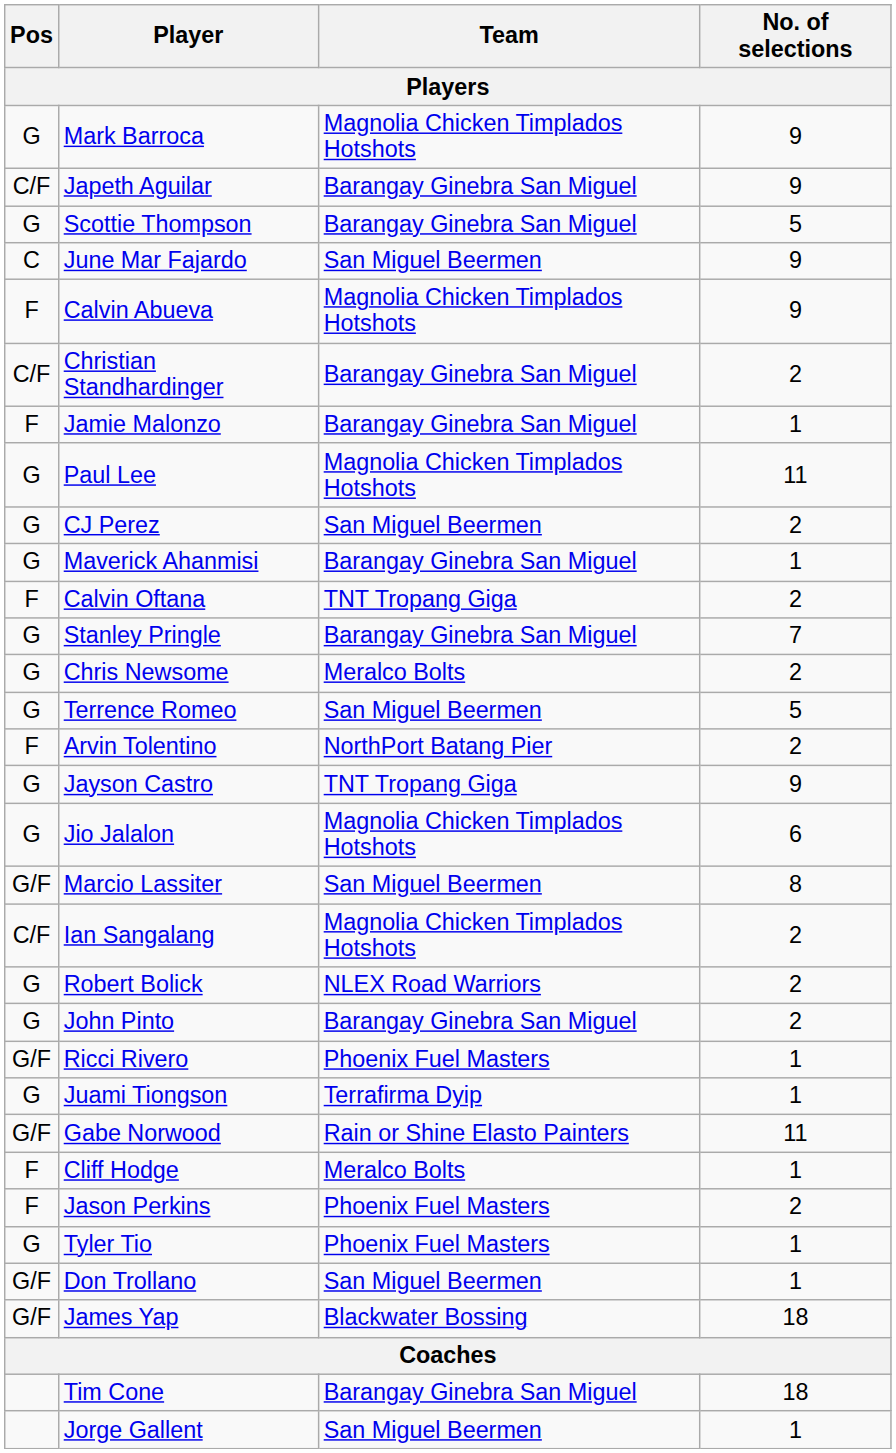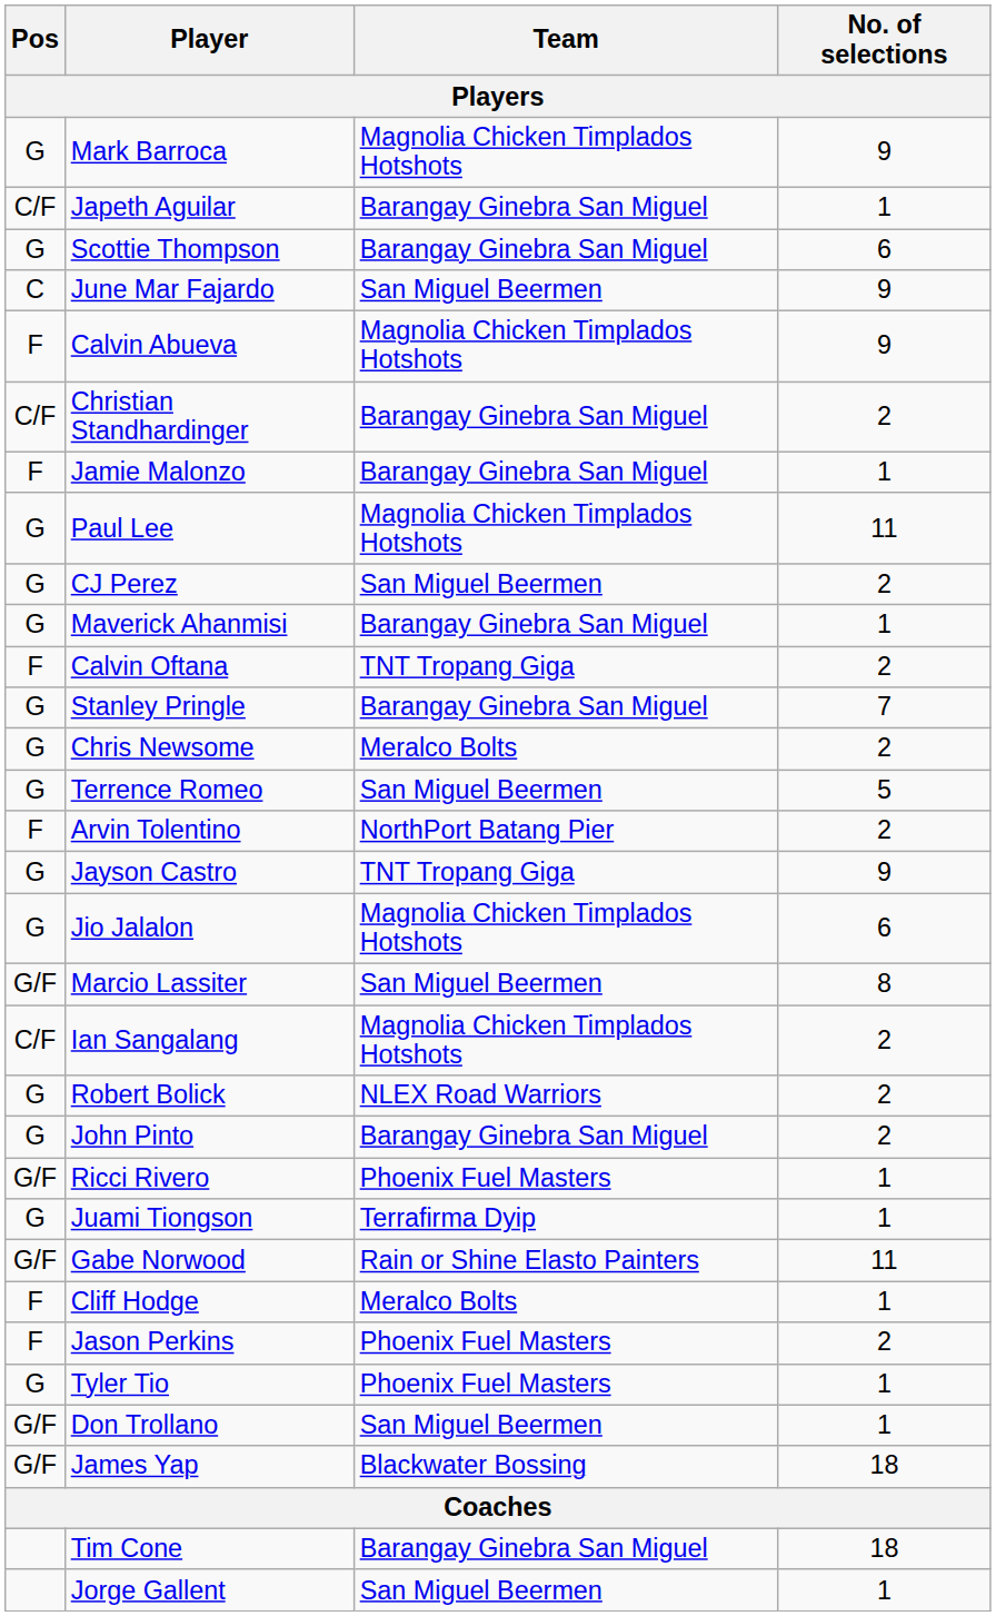Japeth Aguilar | No. of selections: 9 -> 1
Scottie Thompson | No. of selections: 5 -> 6
